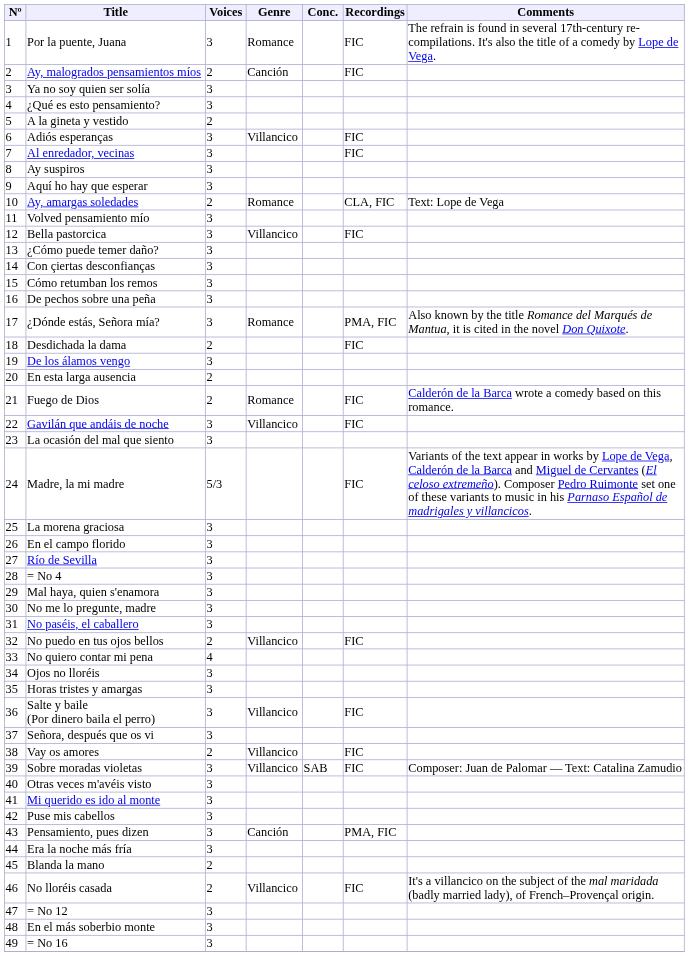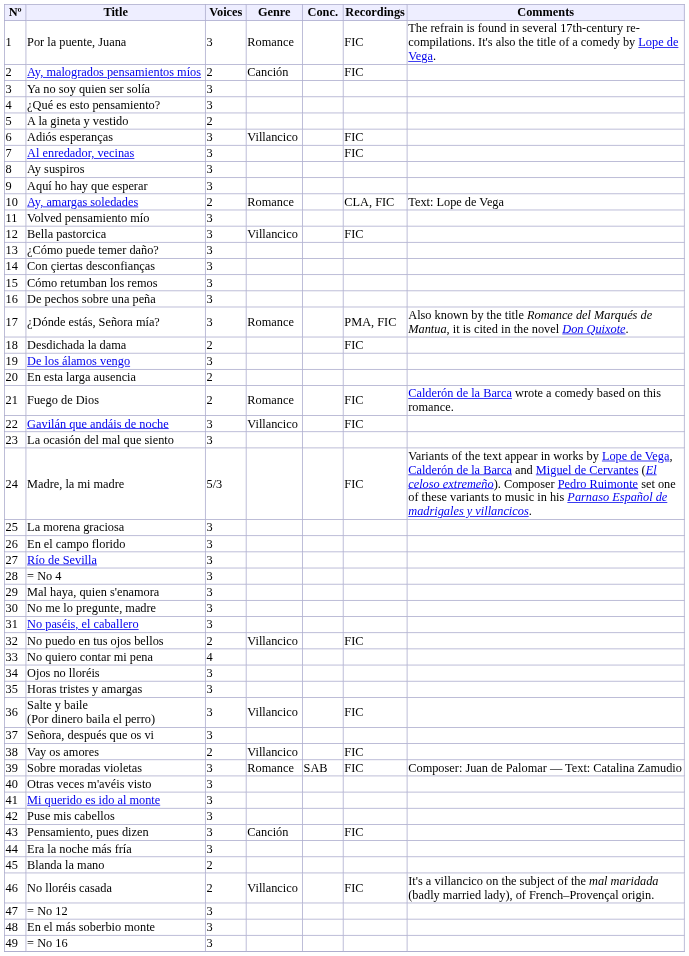Sobre moradas violetas | Genre: Villancico -> Romance
Pensamiento, pues dizen | Recordings: PMA, FIC -> FIC
